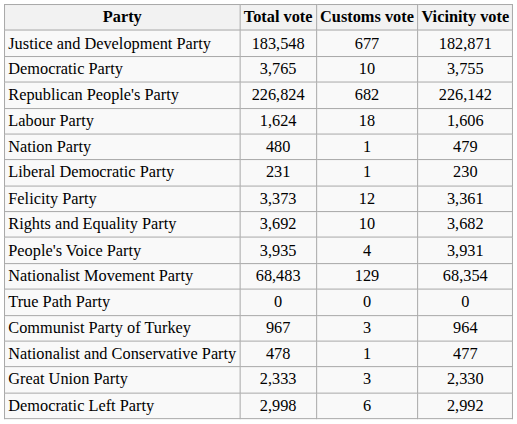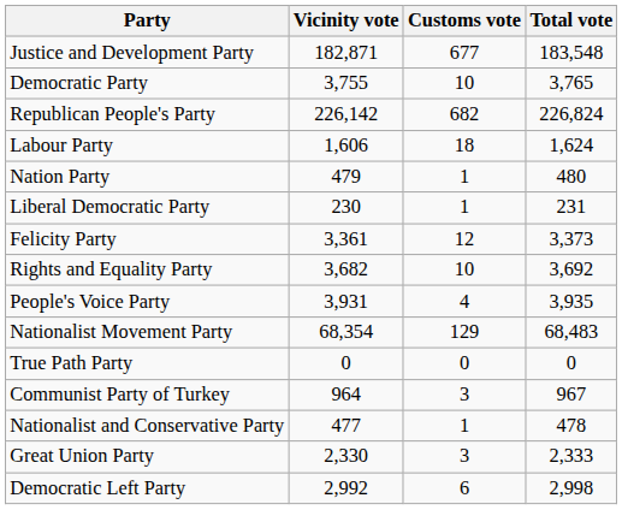columns swapped: Vicinity vote <-> Total vote
